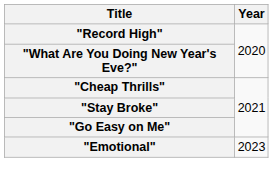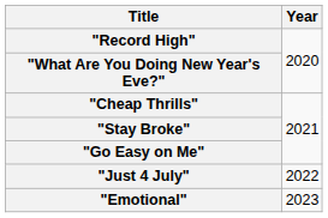+ row: "Just 4 July" | 2022
